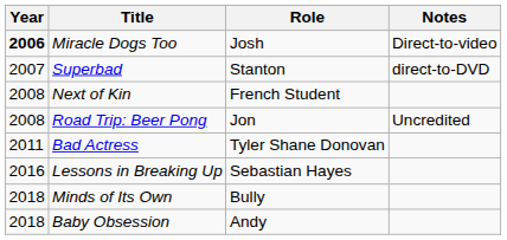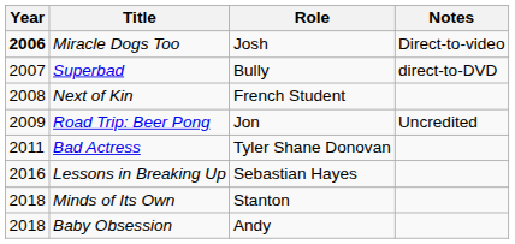Superbad | Role: Stanton -> Bully
Road Trip: Beer Pong | Year: 2008 -> 2009
Minds of Its Own | Role: Bully -> Stanton
